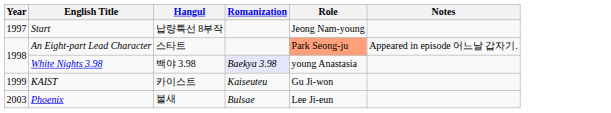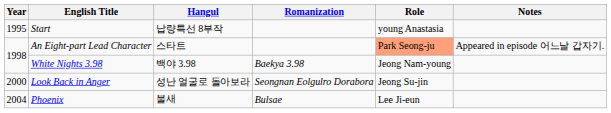Start | Year: 1997 -> 1995
Start | Role: Jeong Nam-young -> young Anastasia
White Nights 3.98 | Romanization: lavender background -> no background
White Nights 3.98 | Role: young Anastasia -> Jeong Nam-young
- row: 1999 | KAIST | 카이스트 | Kaiseuteu | Gu Ji-won
+ row: 2000 | Look Back in Anger | 성난 얼굴로 돌아보라 | Seongnan Eolgulro Dorabora | Jeong Su-jin
Phoenix | Year: 2003 -> 2004
